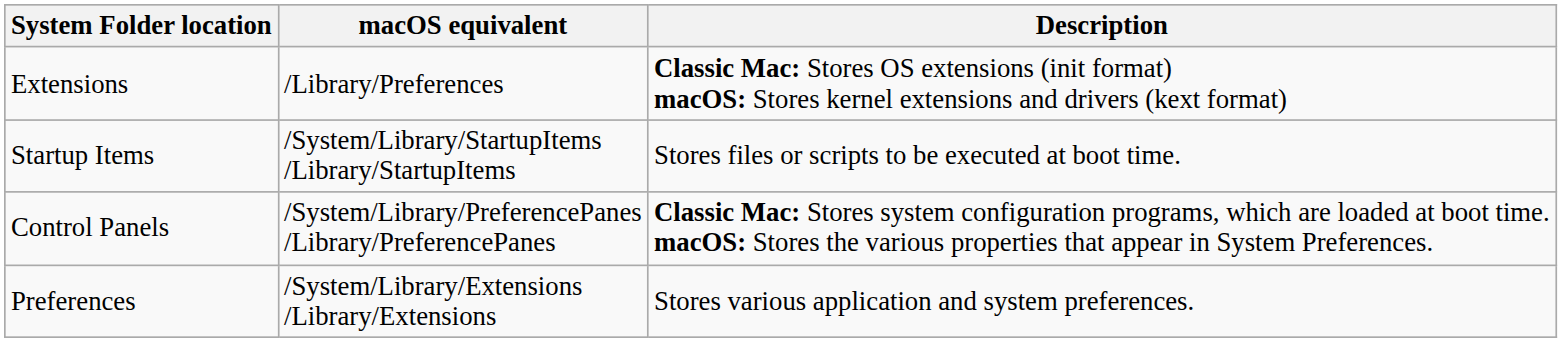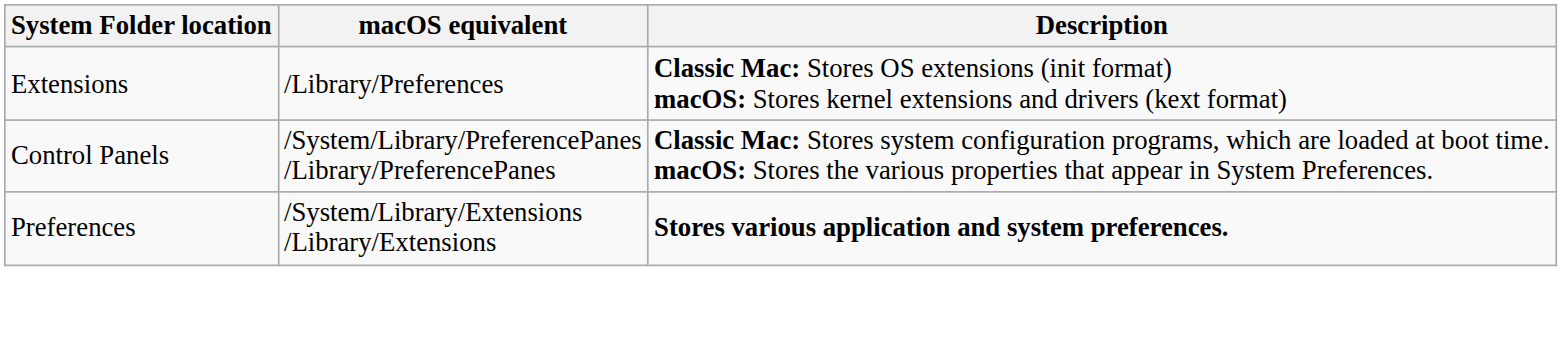- row: Startup Items | /System/Library/StartupItems /Library/StartupItems | Stores files or scripts to be executed at boot time.
Preferences | Description: normal -> bold
